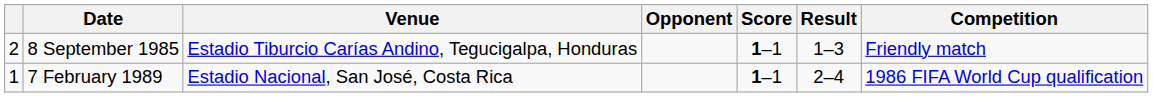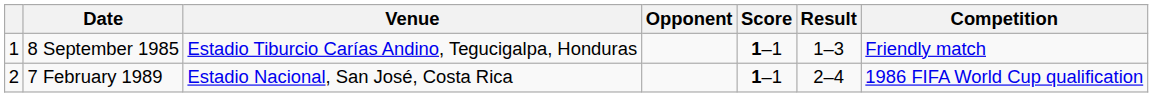8 September 1985 | column 1: 2 -> 1
7 February 1989 | column 1: 1 -> 2
